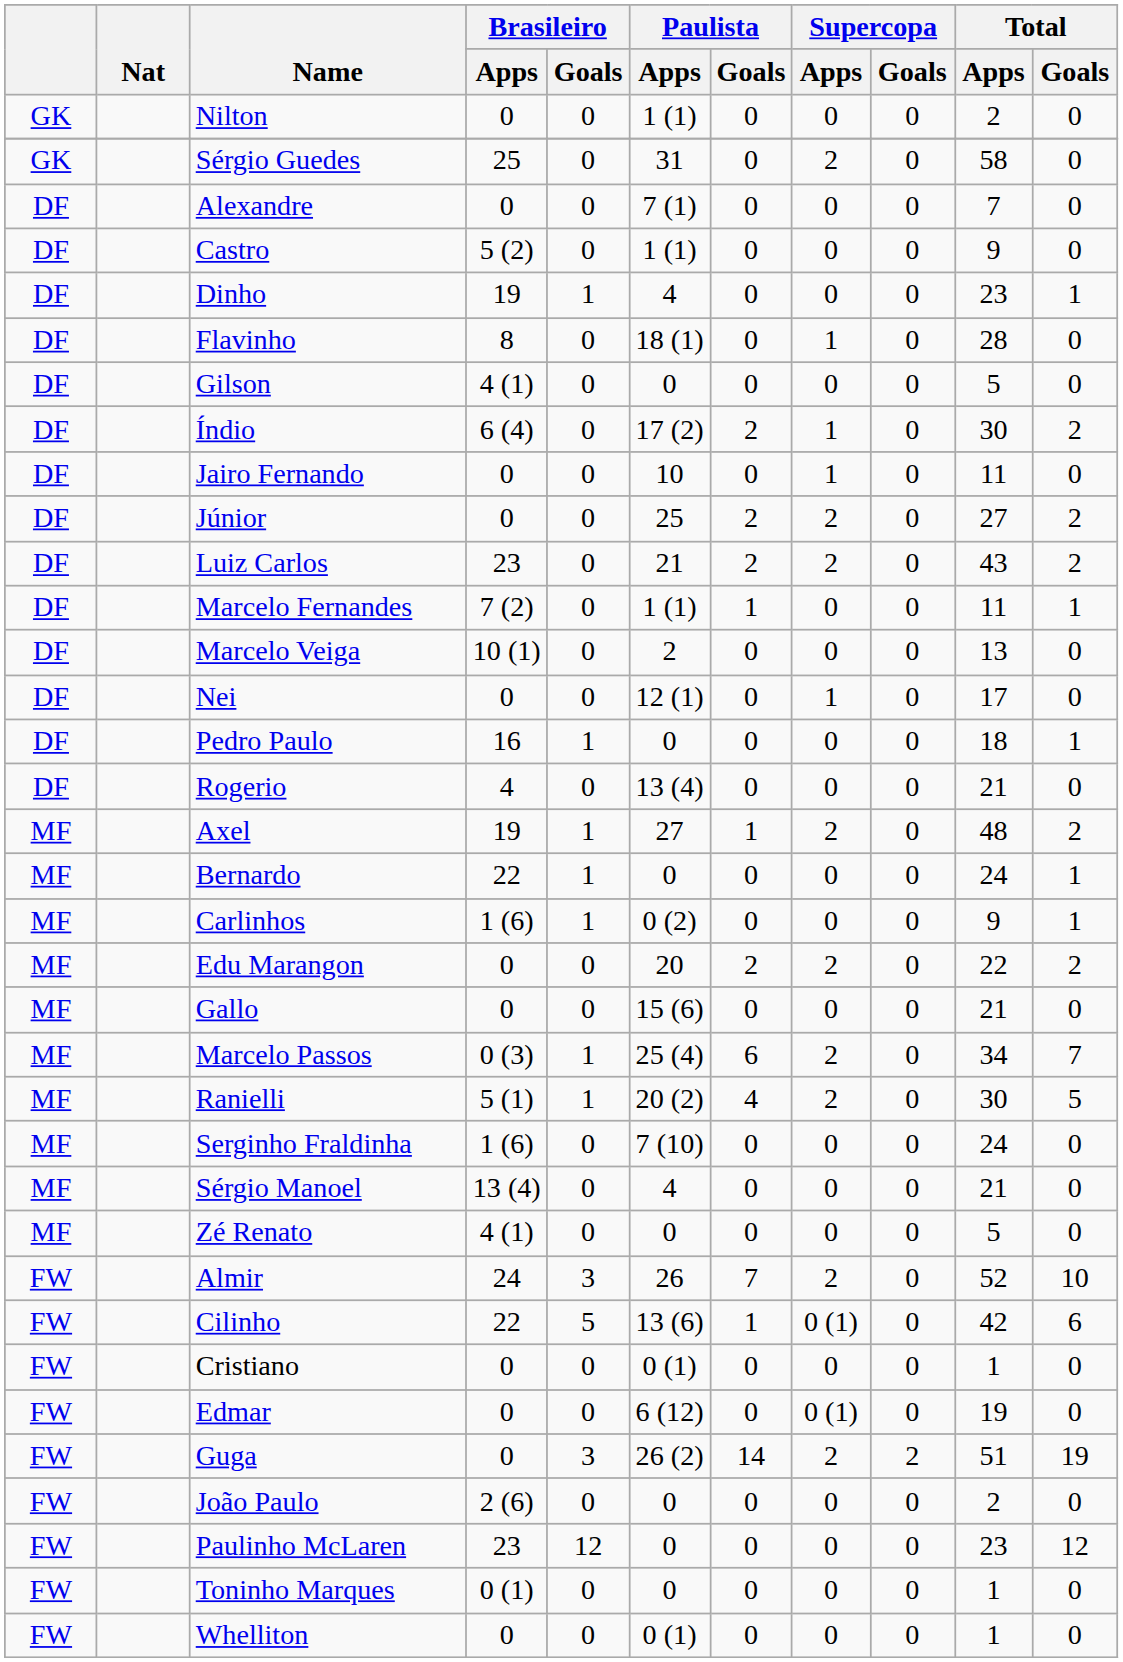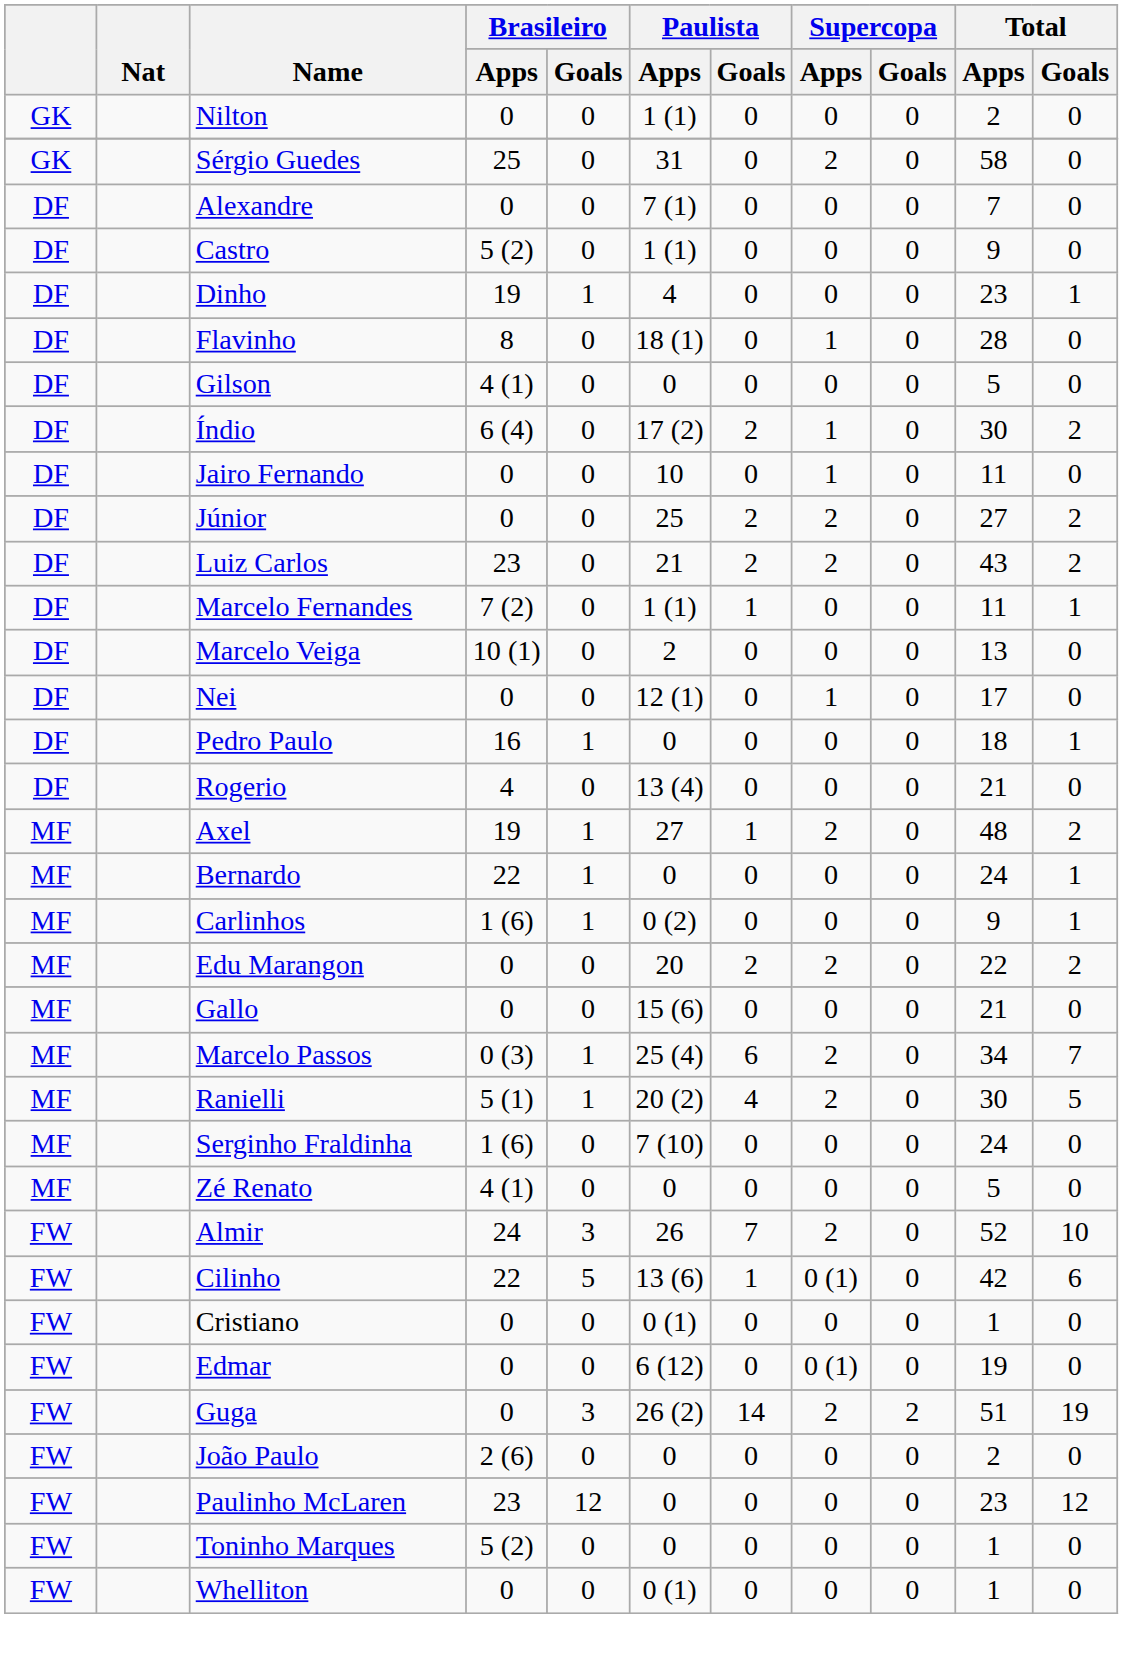- row: MF | Sérgio Manoel | 13 (4) | 0 | 4 | 0 | 0 | 0 | 21 | 0
Toninho Marques | Brasileiro / Apps: 0 (1) -> 5 (2)
